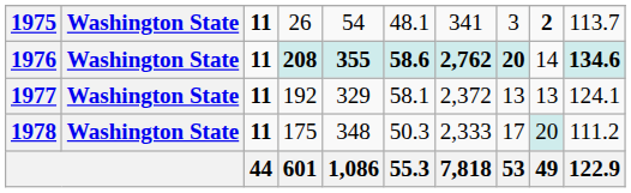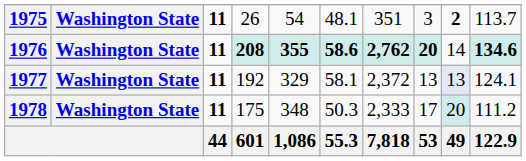1975 | column 7: 341 -> 351
1977 | column 9: no background -> lavender background
